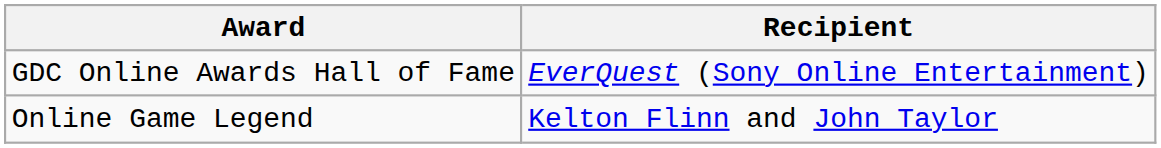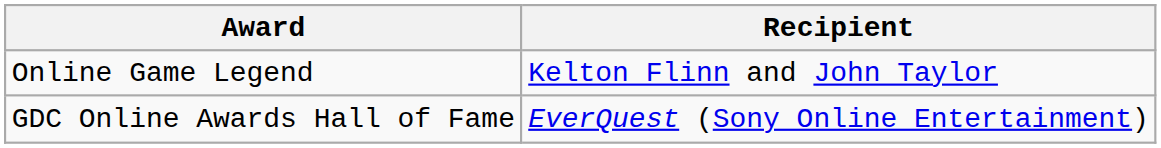rows swapped: Online Game Legend <-> GDC Online Awards Hall of Fame
